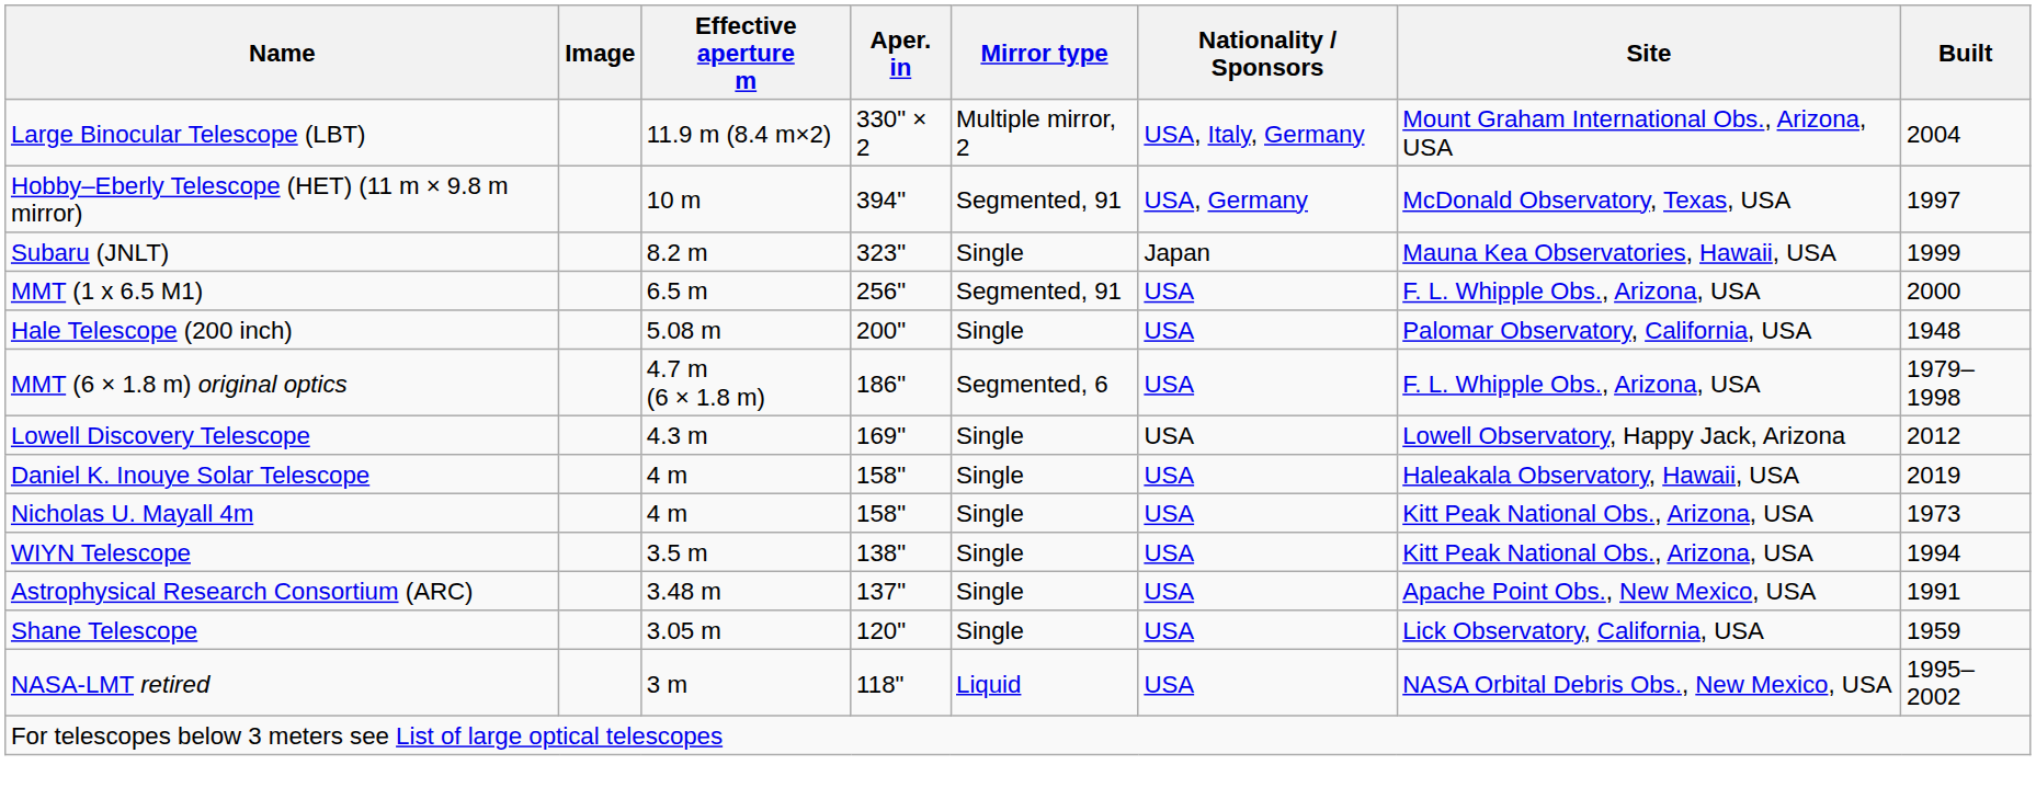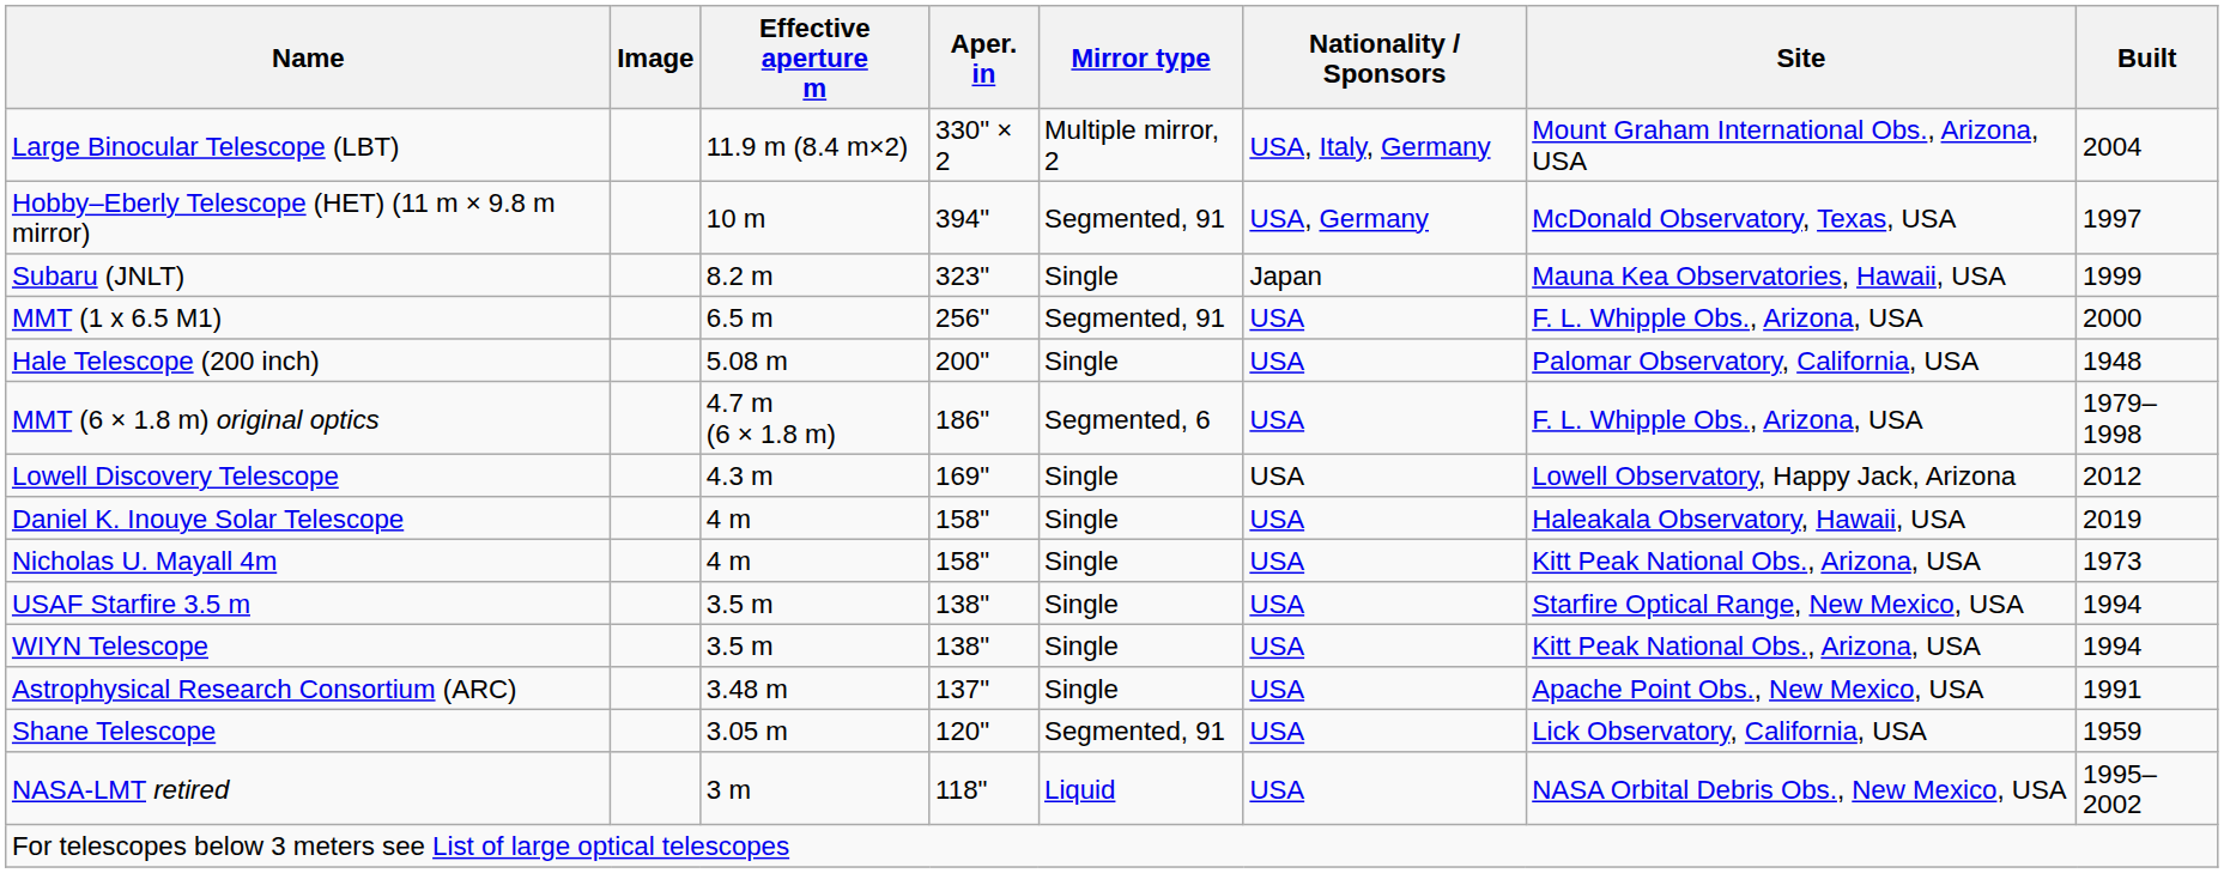+ row: USAF Starfire 3.5 m | 3.5 m | 138" | Single | USA | Starfire Optical Range, New Mexico, USA | 1994
Shane Telescope | Mirror type: Single -> Segmented, 91
